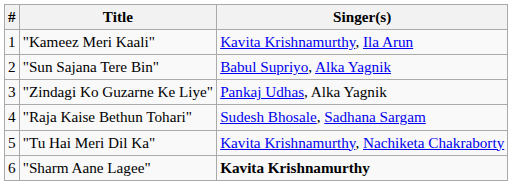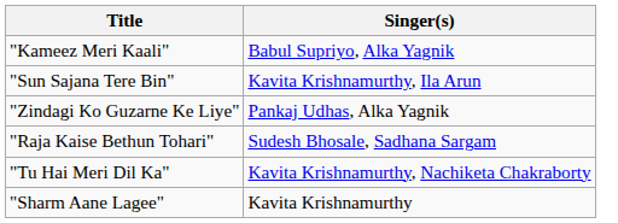- column: # | 1 | 2 | 3 | 4 | 5 | 6
"Kameez Meri Kaali" | Singer(s): Kavita Krishnamurthy, Ila Arun -> Babul Supriyo, Alka Yagnik
"Sun Sajana Tere Bin" | Singer(s): Babul Supriyo, Alka Yagnik -> Kavita Krishnamurthy, Ila Arun
"Sharm Aane Lagee" | Singer(s): bold -> normal
